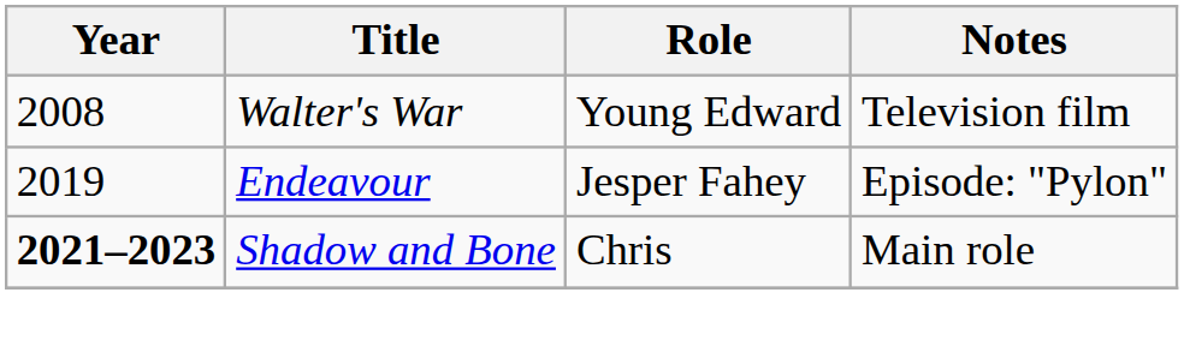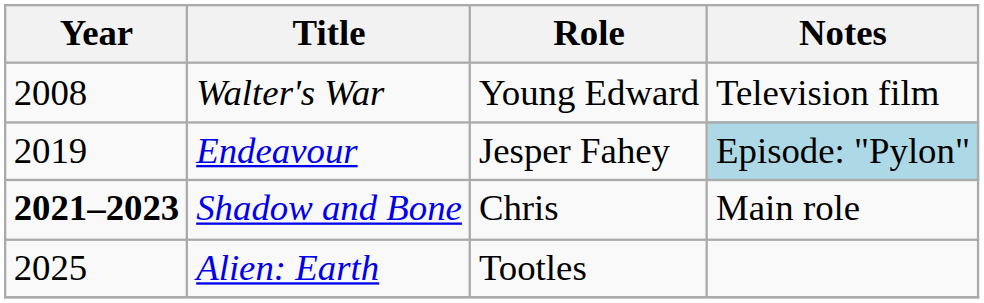Endeavour | Notes: no background -> lightblue background
+ row: 2025 | Alien: Earth | Tootles
